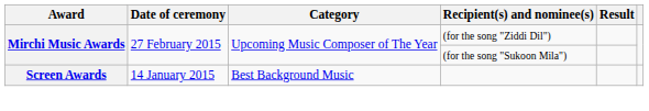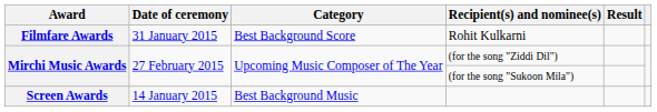+ row: Filmfare Awards | 31 January 2015 | Best Background Score | Rohit Kulkarni
